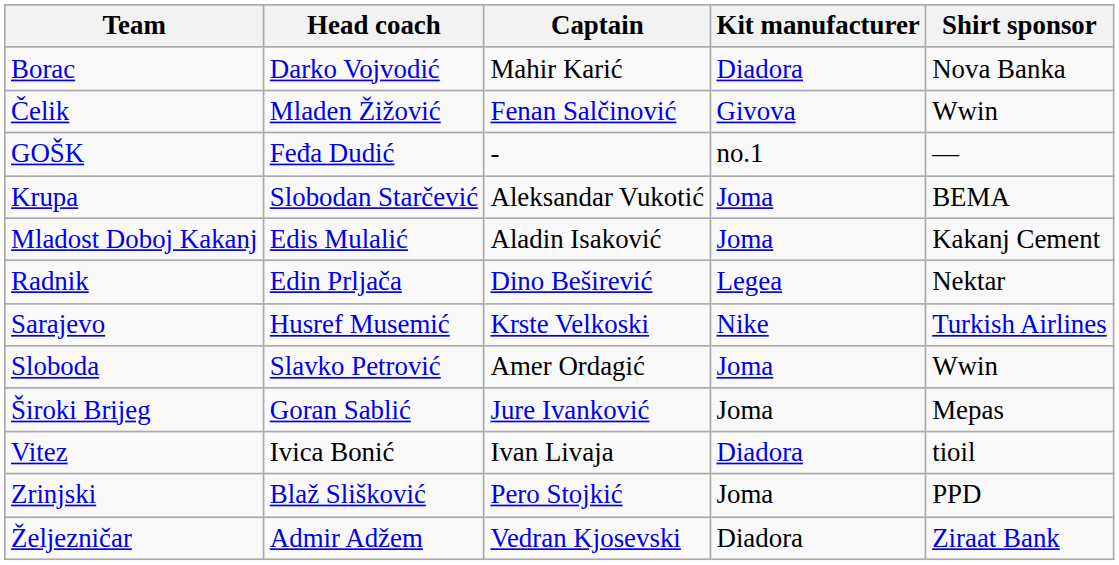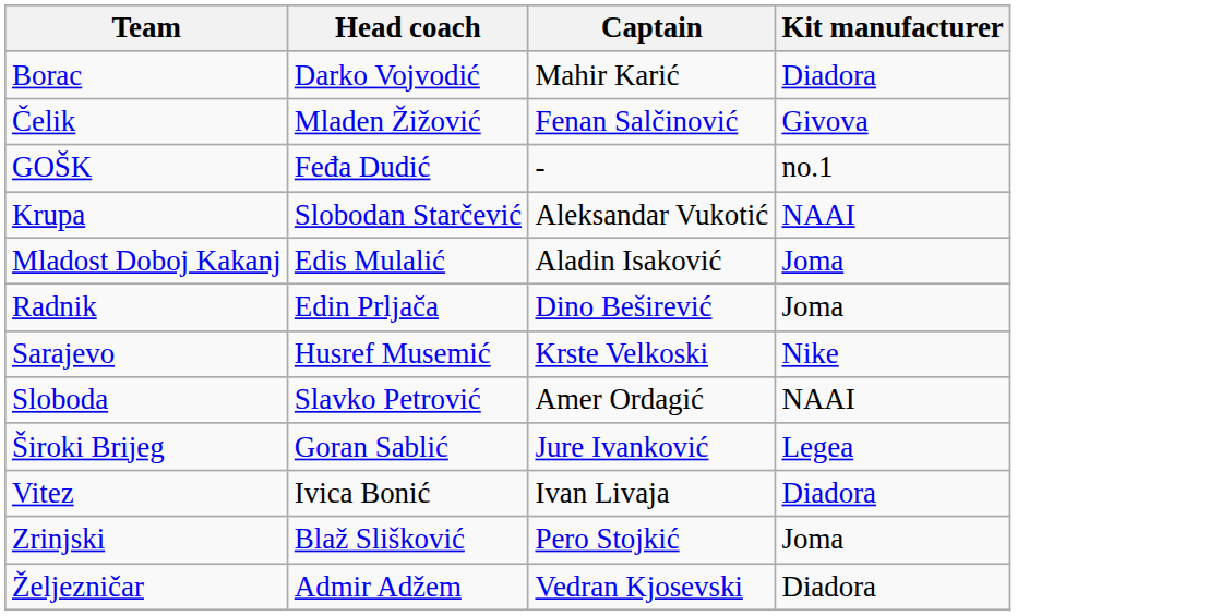- column: Shirt sponsor | Nova Banka | Wwin | — | BEMA | Kakanj Cement | Nektar | Turkish Airlines | Wwin | Mepas | tioil | PPD | Ziraat Bank
Krupa | Kit manufacturer: Joma -> NAAI
Radnik | Kit manufacturer: Legea -> Joma
Sloboda | Kit manufacturer: Joma -> NAAI
Široki Brijeg | Kit manufacturer: Joma -> Legea
